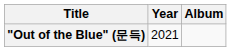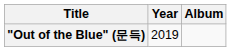"Out of the Blue" (문득) | Year: 2021 -> 2019
